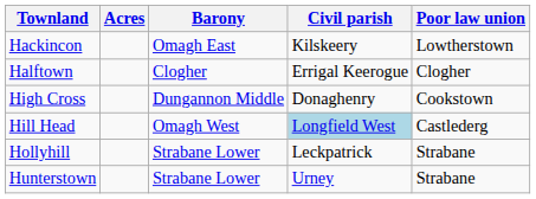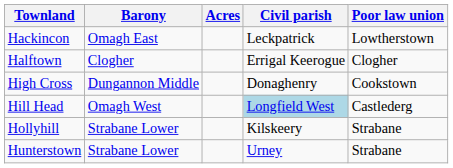columns swapped: Acres <-> Barony
Hackincon | Civil parish: Kilskeery -> Leckpatrick
Hollyhill | Civil parish: Leckpatrick -> Kilskeery
